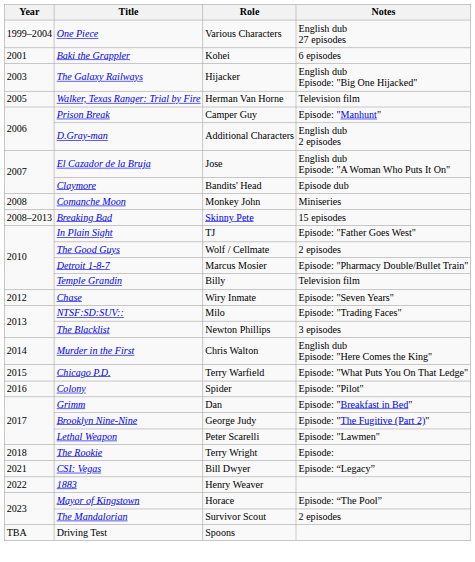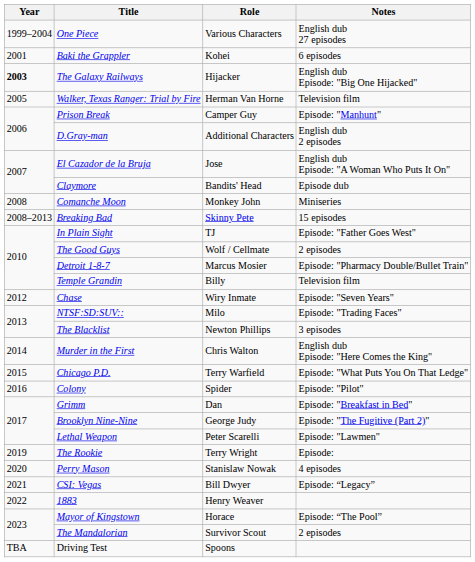The Galaxy Railways | Year: normal -> bold
The Rookie | Year: 2018 -> 2019
+ row: 2020 | Perry Mason | Stanislaw Nowak | 4 episodes
